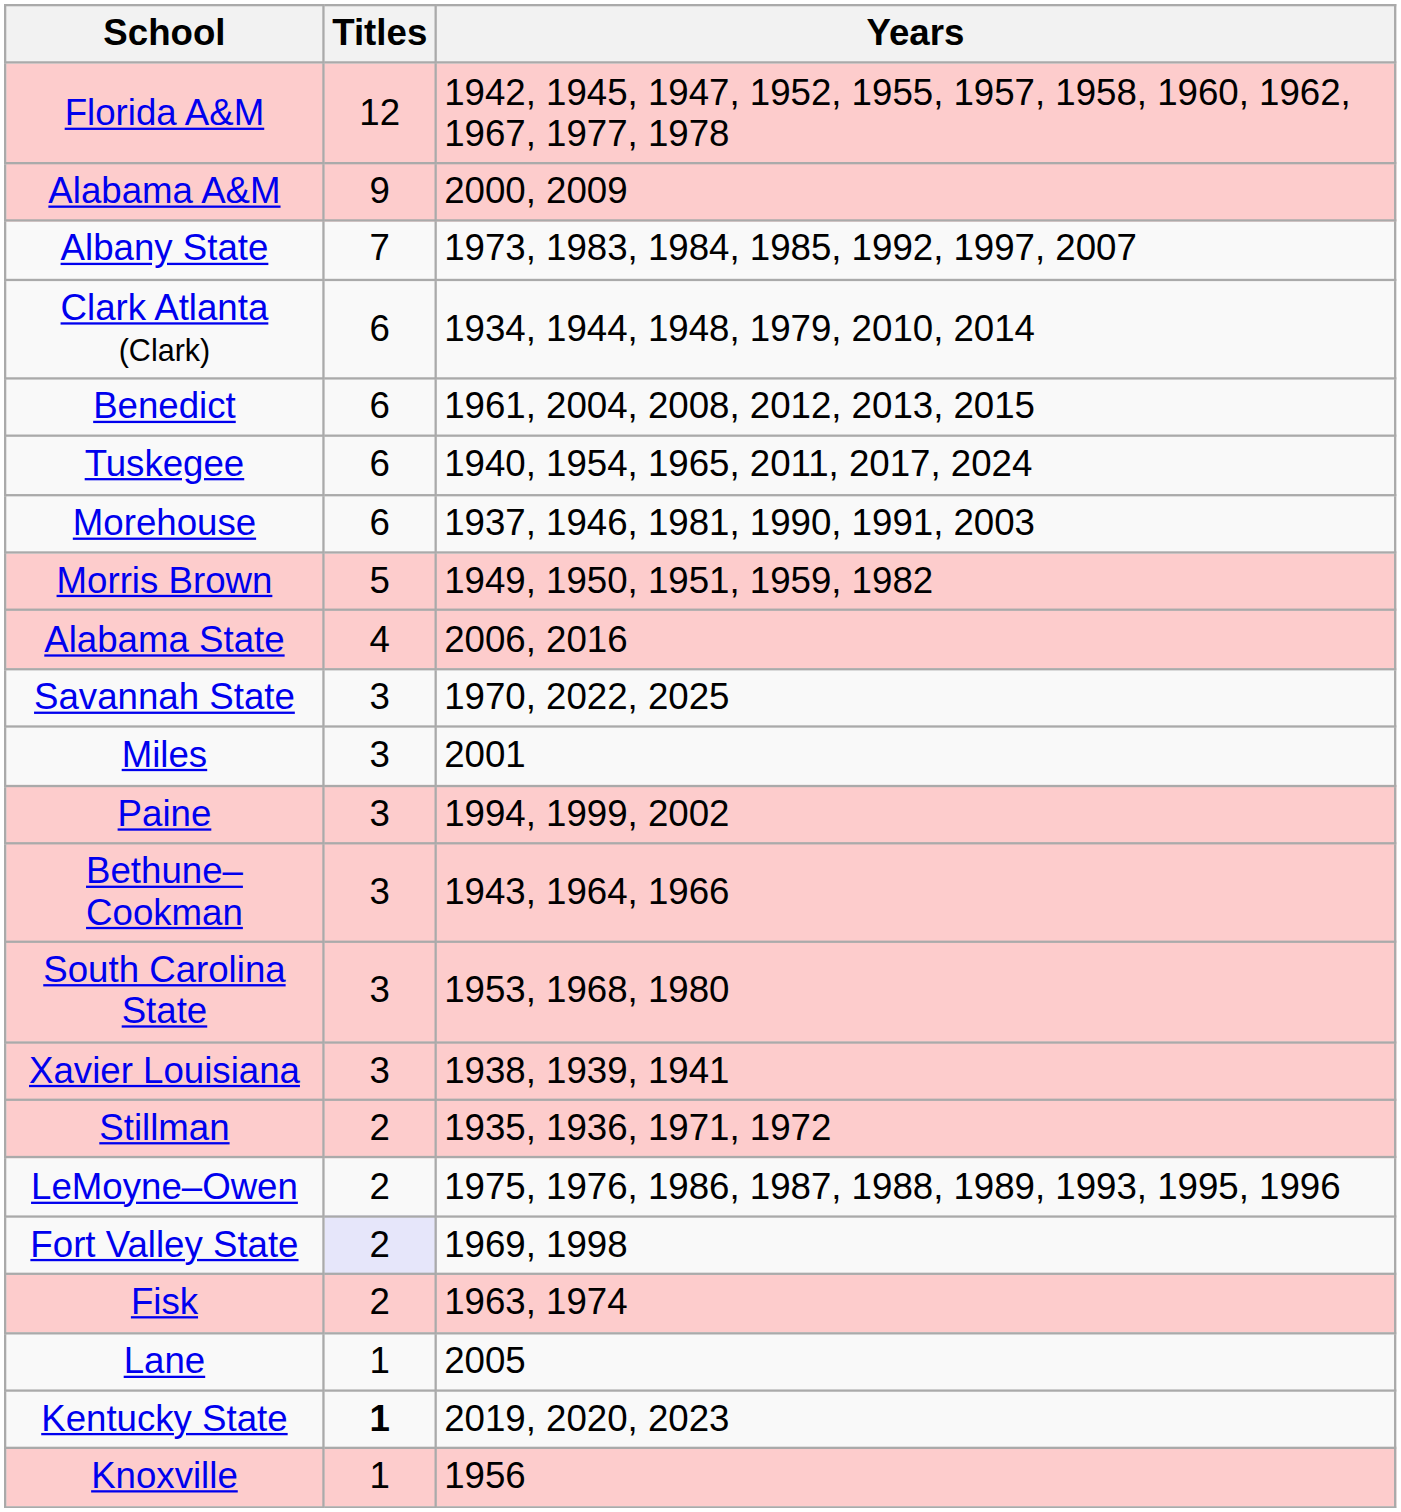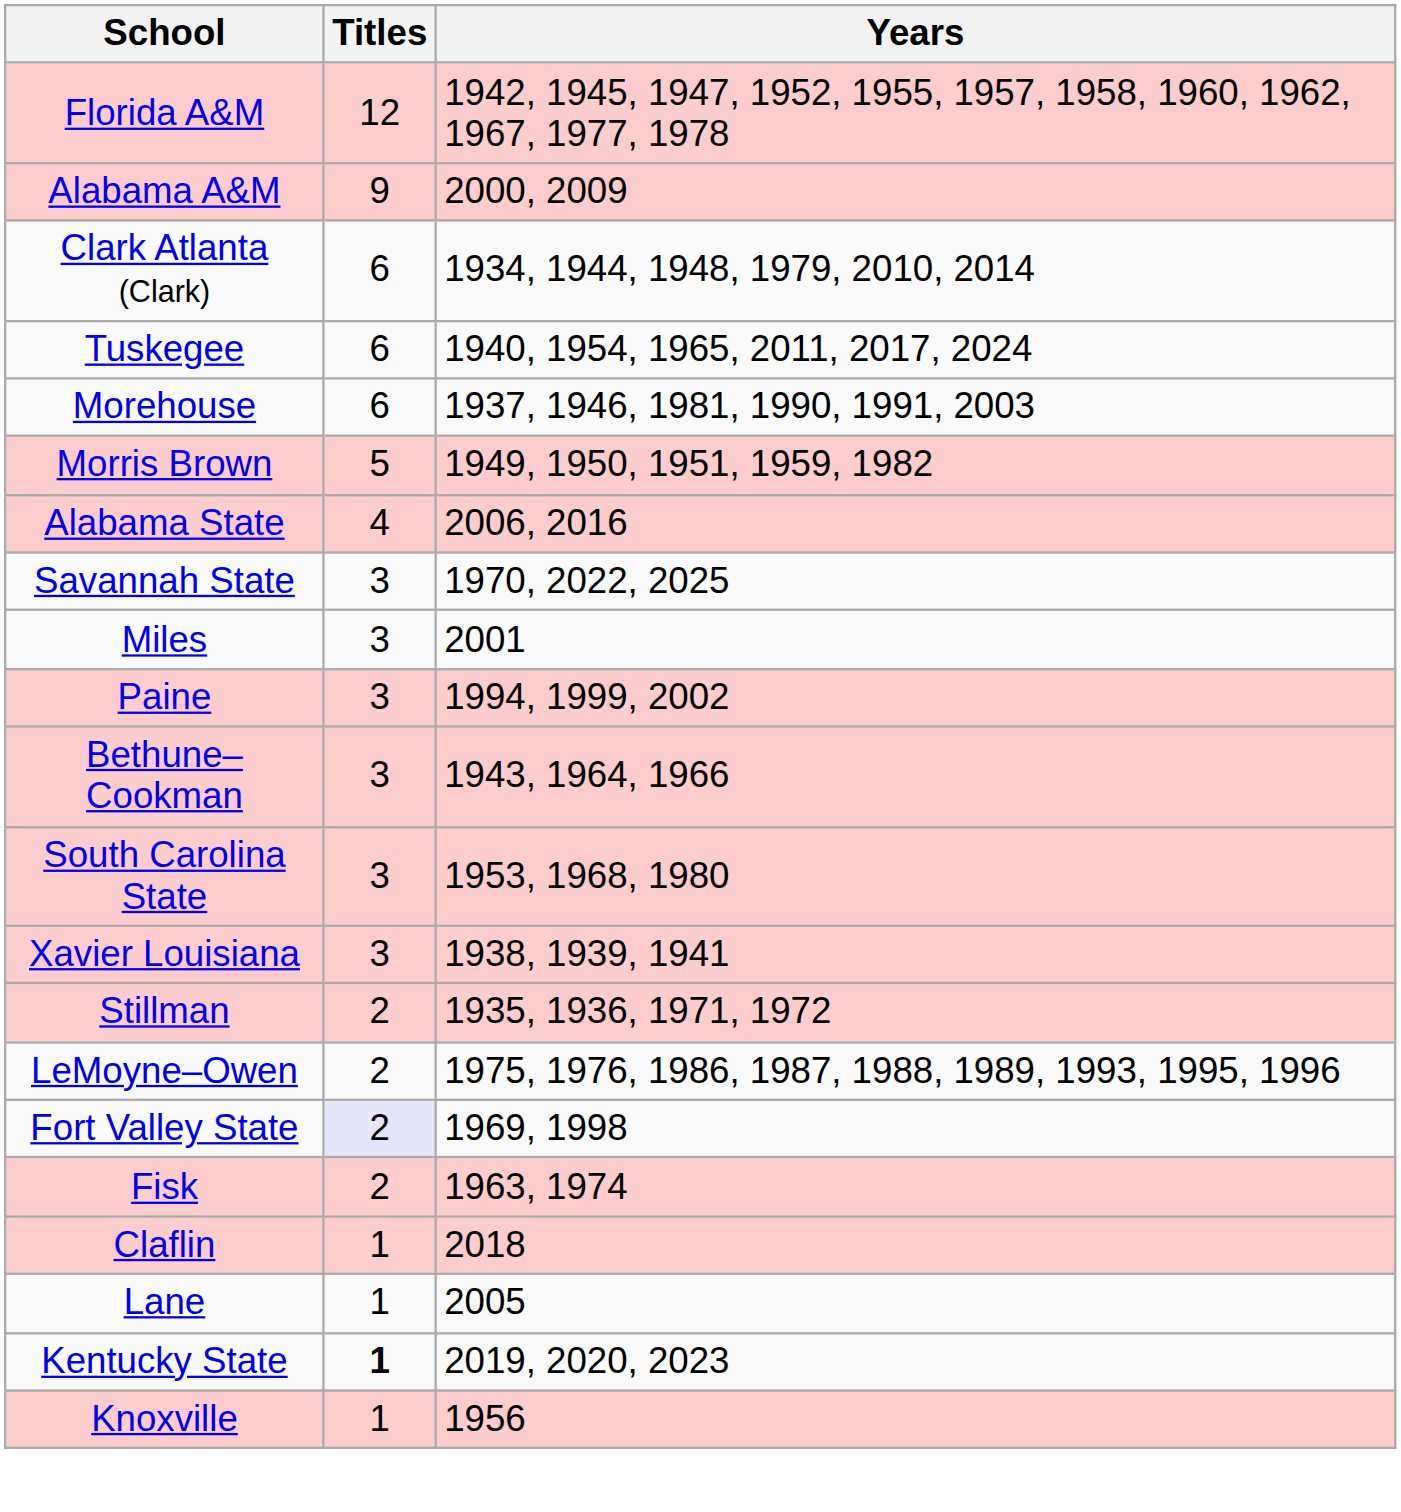- row: Albany State | 7 | 1973, 1983, 1984, 1985, 1992, 1997, 2007
- row: Benedict | 6 | 1961, 2004, 2008, 2012, 2013, 2015
+ row: Claflin | 1 | 2018
